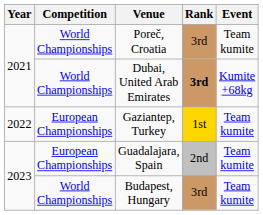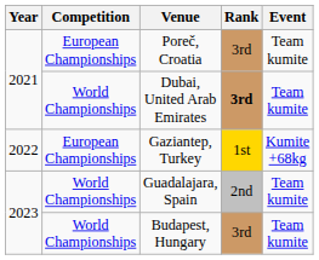Poreč, Croatia | Competition: World Championships -> European Championships
Dubai, United Arab Emirates | Event: Kumite +68kg -> Team kumite
Gaziantep, Turkey | Event: Team kumite -> Kumite +68kg
Guadalajara, Spain | Competition: European Championships -> World Championships
